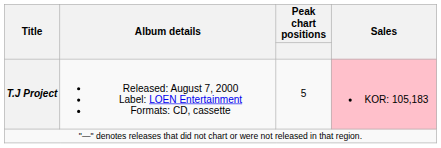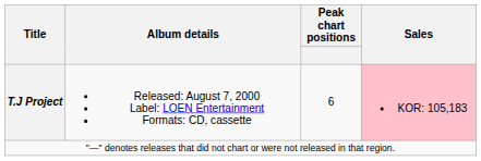T.J Project | Peak chart positions: 5 -> 6
